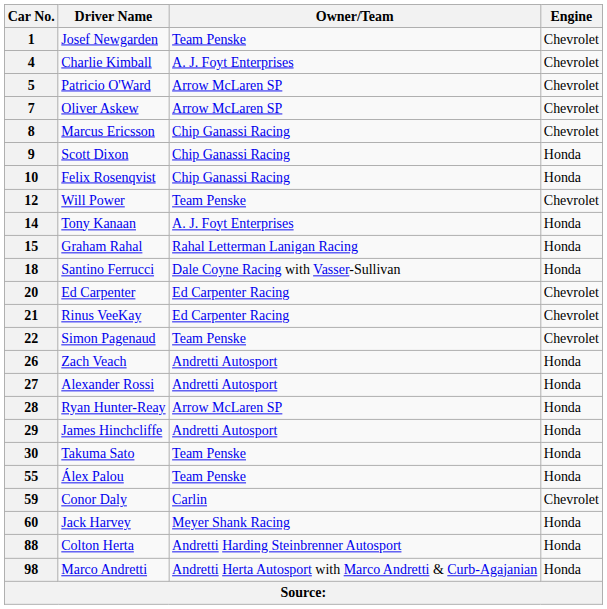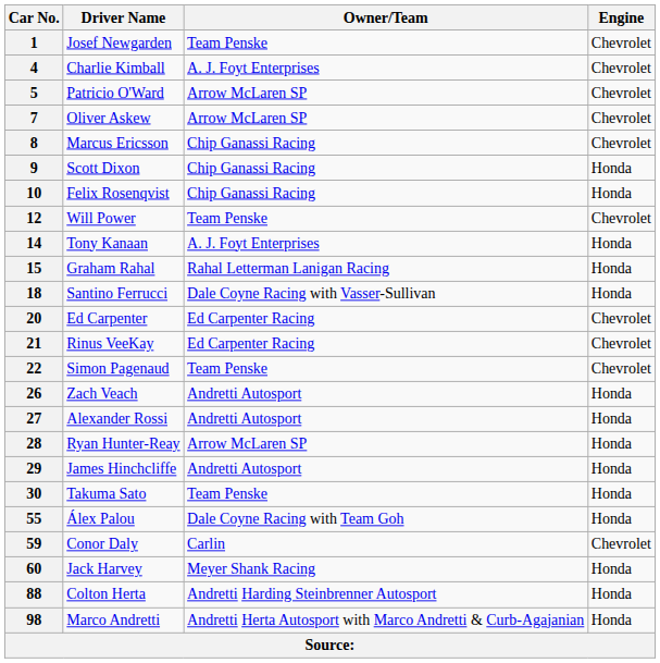55 | Owner/Team: Team Penske -> Dale Coyne Racing with Team Goh
